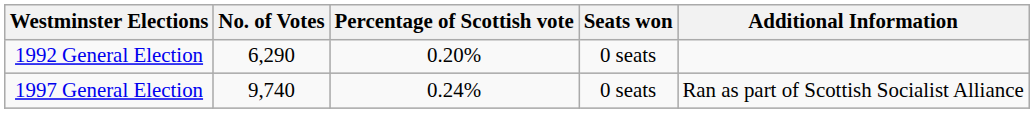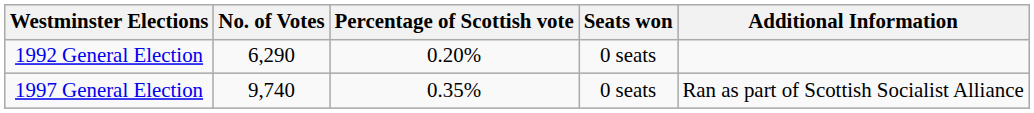1997 General Election | Percentage of Scottish vote: 0.24% -> 0.35%
